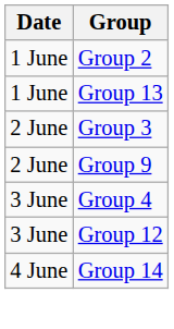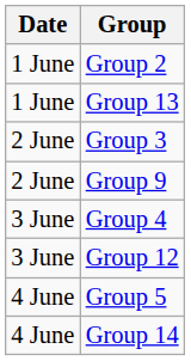+ row: 4 June | Group 5
